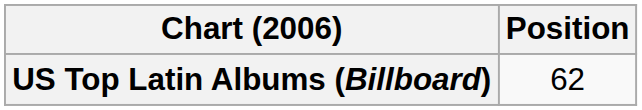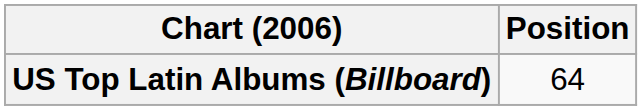US Top Latin Albums (Billboard) | Position: 62 -> 64
